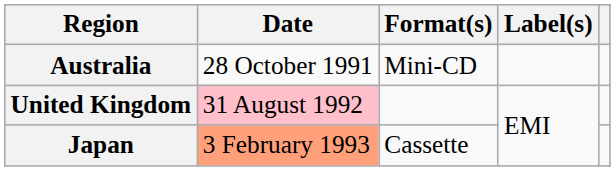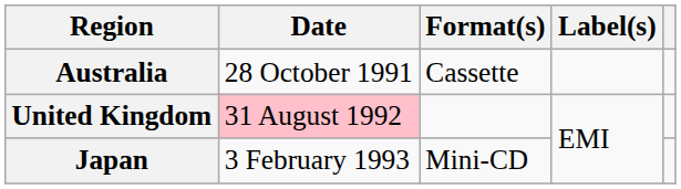Australia | Format(s): Mini-CD -> Cassette
Japan | Date: lightsalmon background -> no background
Japan | Format(s): Cassette -> Mini-CD
